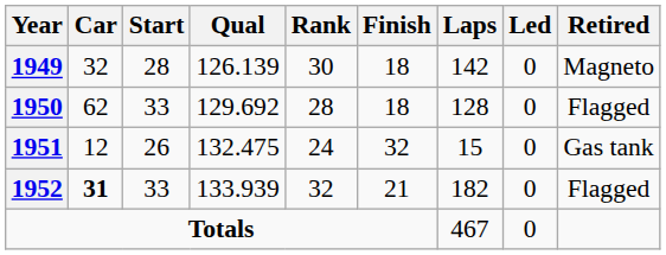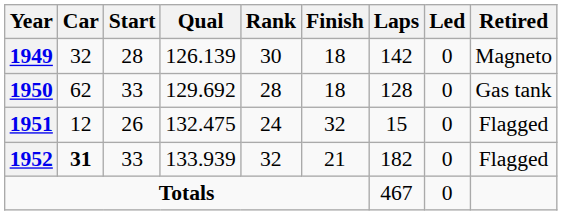1950 | Retired: Flagged -> Gas tank
1951 | Retired: Gas tank -> Flagged
